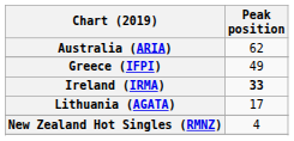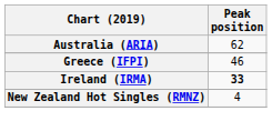Greece (IFPI) | Peak position: 49 -> 46
- row: Lithuania (AGATA) | 17
